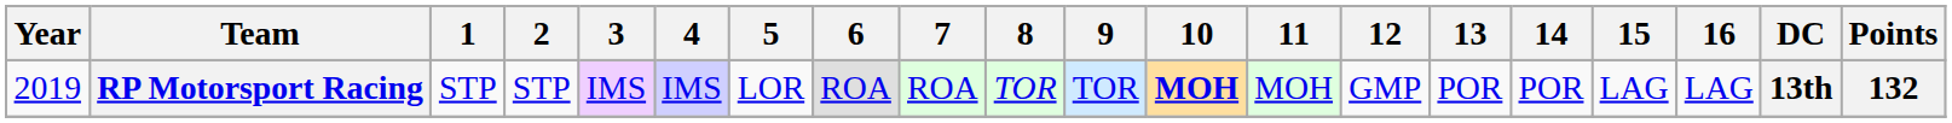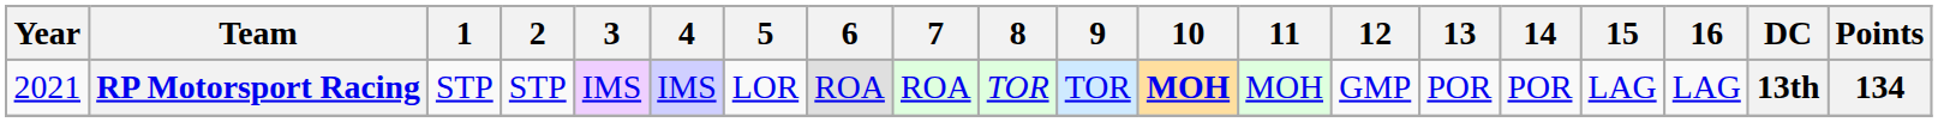RP Motorsport Racing | Year: 2019 -> 2021
RP Motorsport Racing | Points: 132 -> 134
